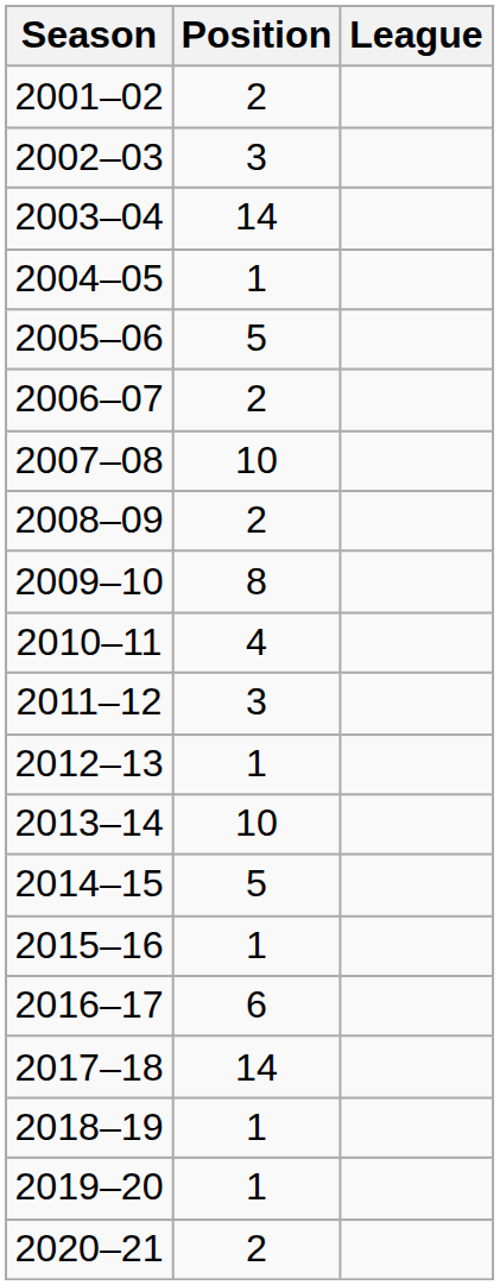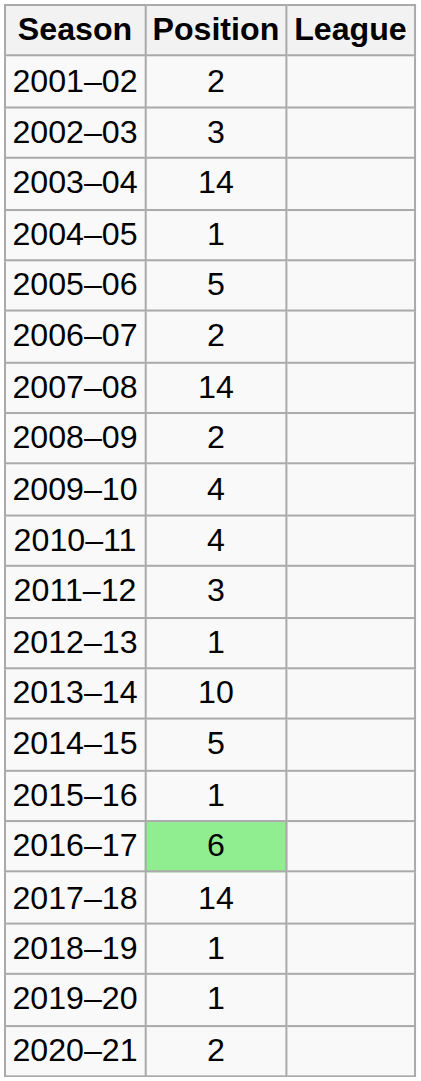2007–08 | Position: 10 -> 14
2009–10 | Position: 8 -> 4
2016–17 | Position: no background -> lightgreen background
